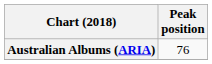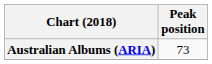Australian Albums (ARIA) | Peak position: 76 -> 73
